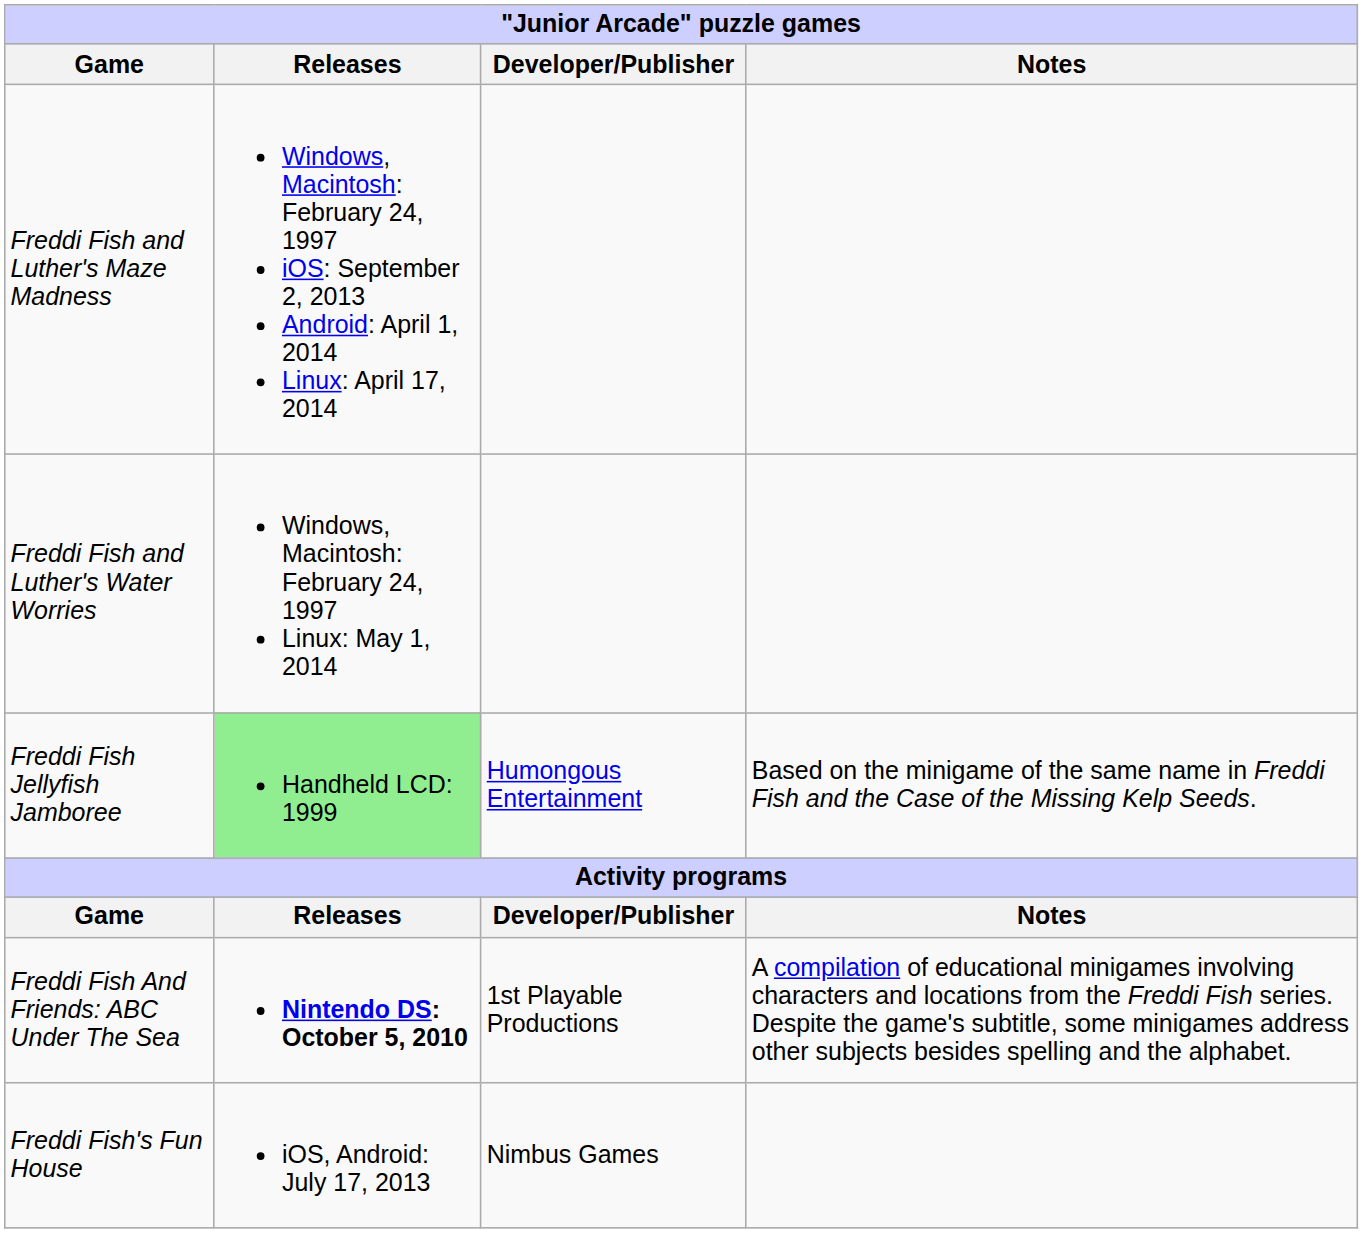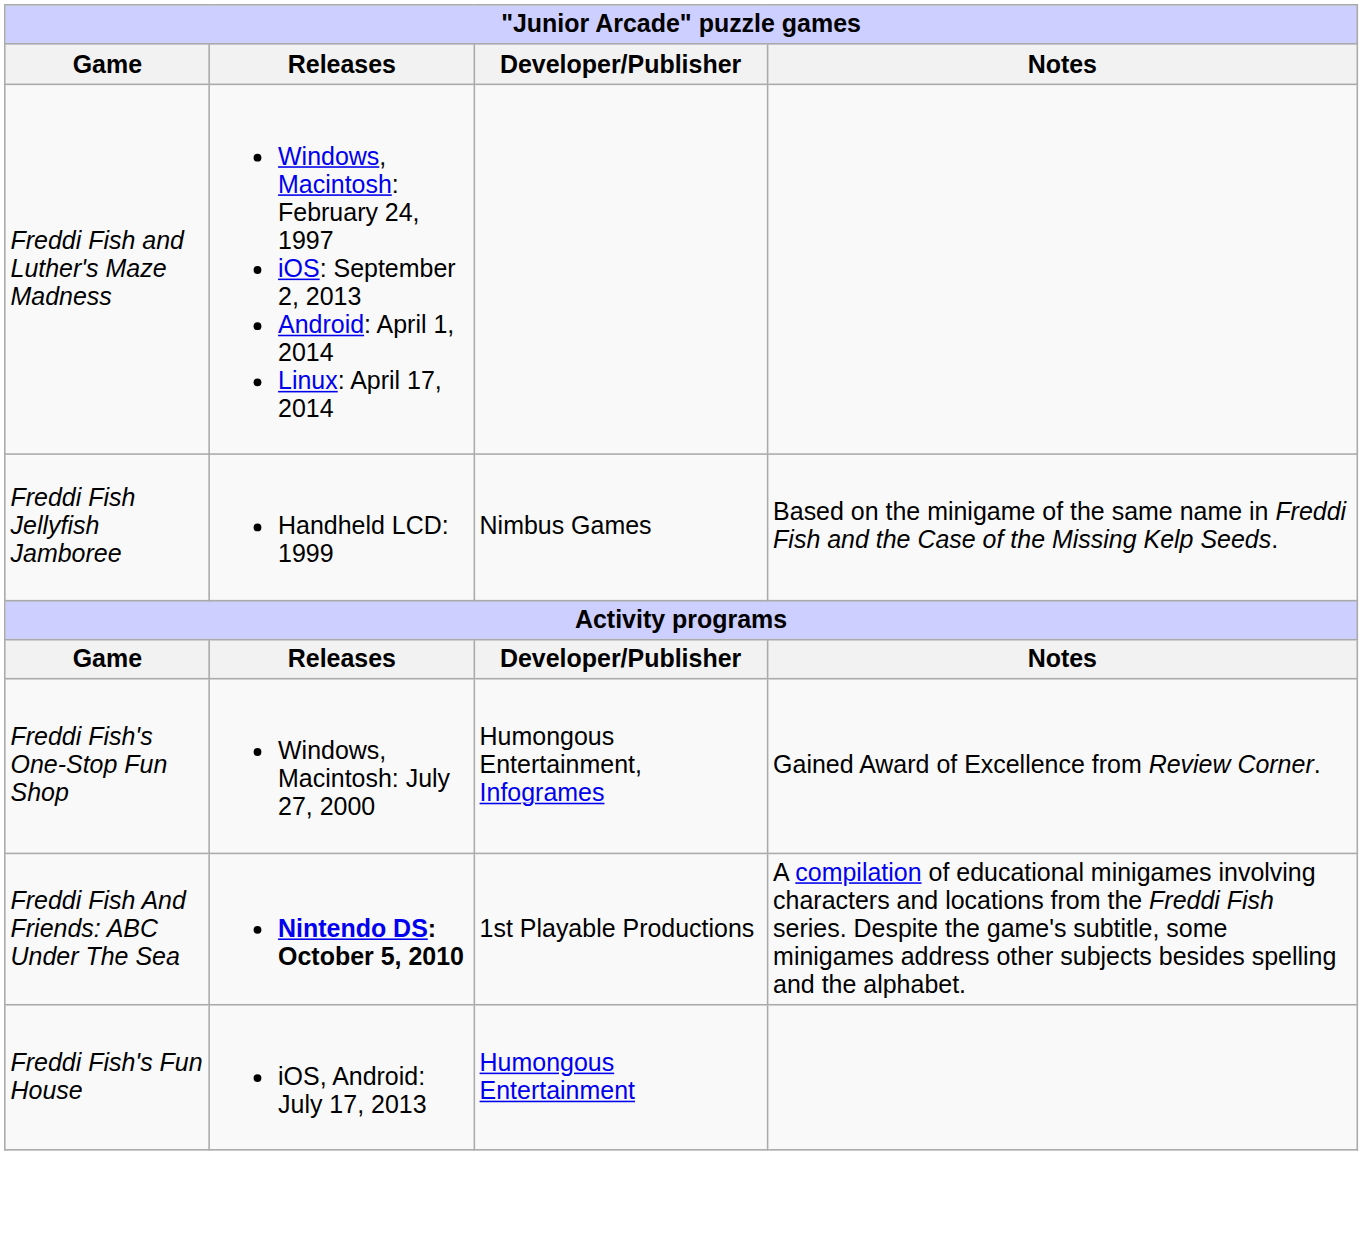- row: Freddi Fish and Luther's Water Worries | Windows, Macintosh: February 24, 1997 Linux: May 1, 2014
Freddi Fish Jellyfish Jamboree | Releases: lightgreen background -> no background
Freddi Fish Jellyfish Jamboree | Developer/Publisher: Humongous Entertainment -> Nimbus Games
+ row: Freddi Fish's One-Stop Fun Shop | Windows, Macintosh: July 27, 2000 | Humongous Entertainment, Infogrames | Gained Award of Excellence from Review Corner.
Freddi Fish's Fun House | Developer/Publisher: Nimbus Games -> Humongous Entertainment
